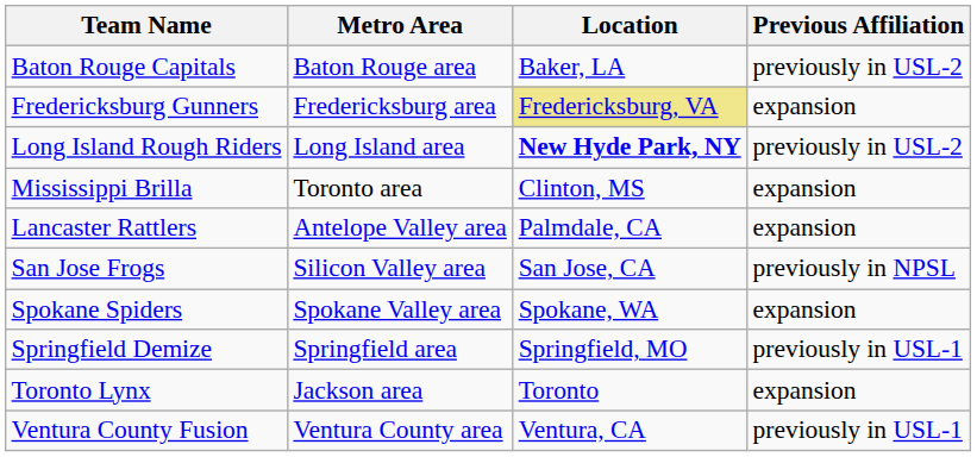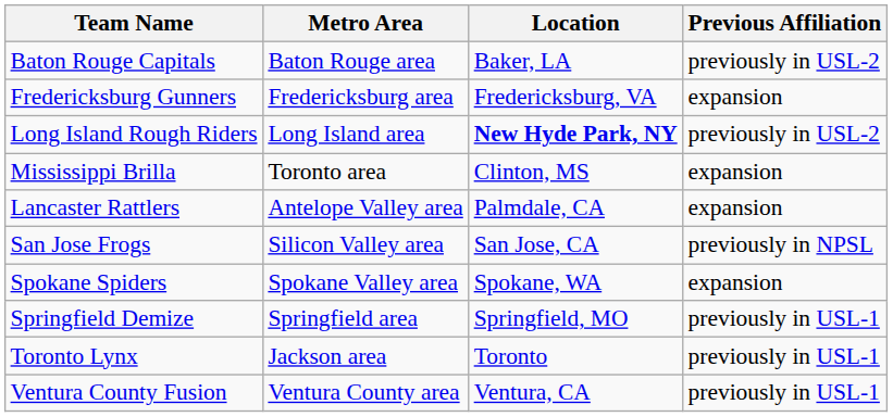Fredericksburg Gunners | Location: khaki background -> no background
Toronto Lynx | Previous Affiliation: expansion -> previously in USL-1
